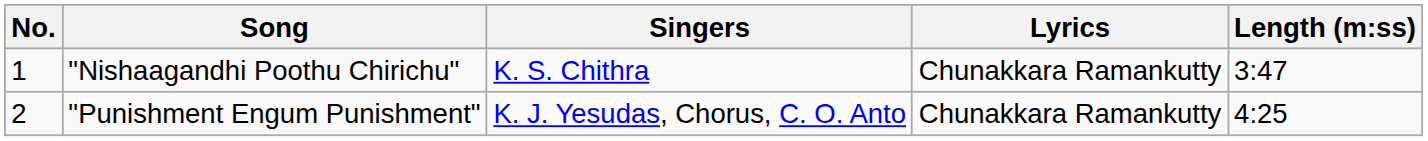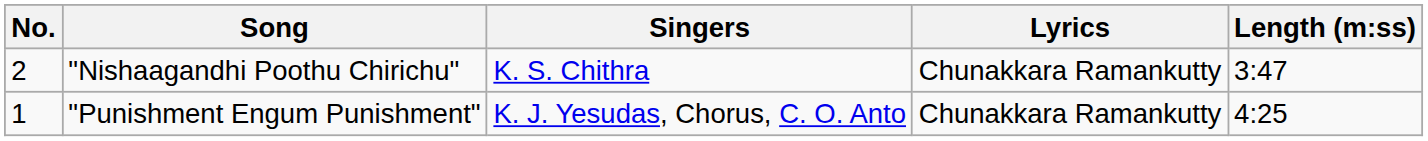"Nishaagandhi Poothu Chirichu" | No.: 1 -> 2
"Punishment Engum Punishment" | No.: 2 -> 1
